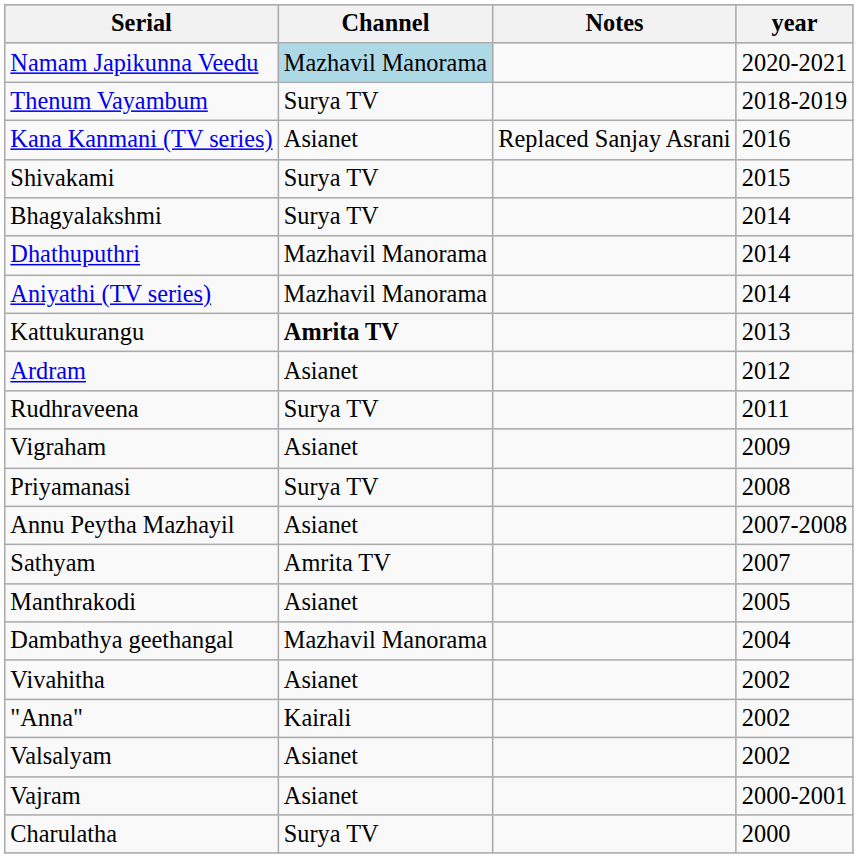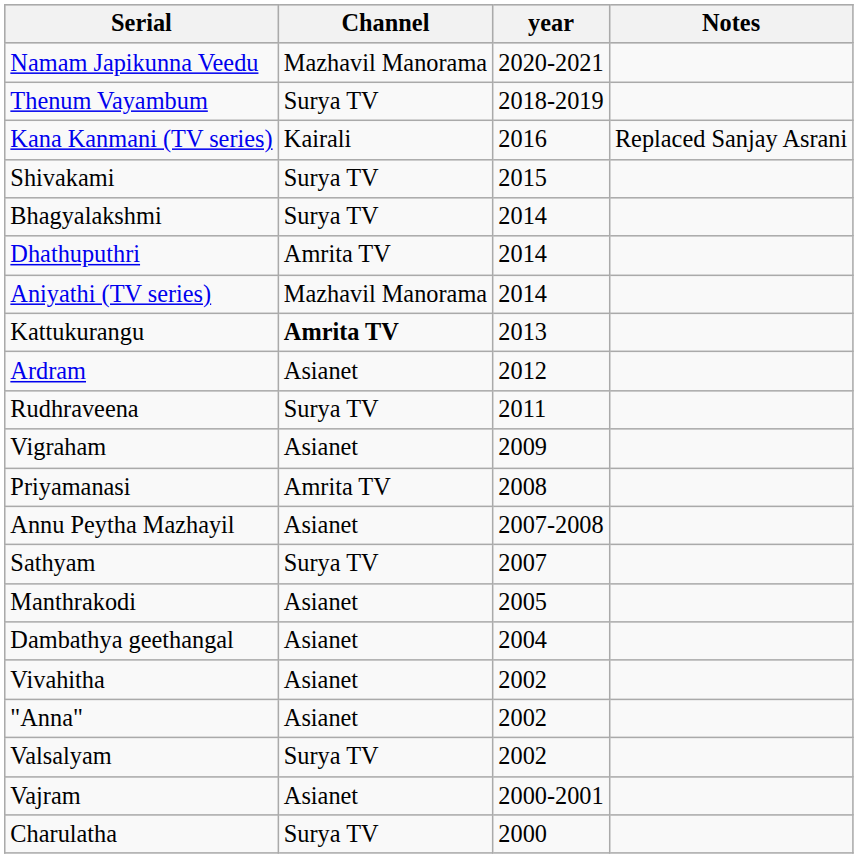columns swapped: year <-> Notes
Namam Japikunna Veedu | Channel: lightblue background -> no background
Kana Kanmani (TV series) | Channel: Asianet -> Kairali
Dhathuputhri | Channel: Mazhavil Manorama -> Amrita TV
Priyamanasi | Channel: Surya TV -> Amrita TV
Sathyam | Channel: Amrita TV -> Surya TV
Dambathya geethangal | Channel: Mazhavil Manorama -> Asianet
"Anna" | Channel: Kairali -> Asianet
Valsalyam | Channel: Asianet -> Surya TV
